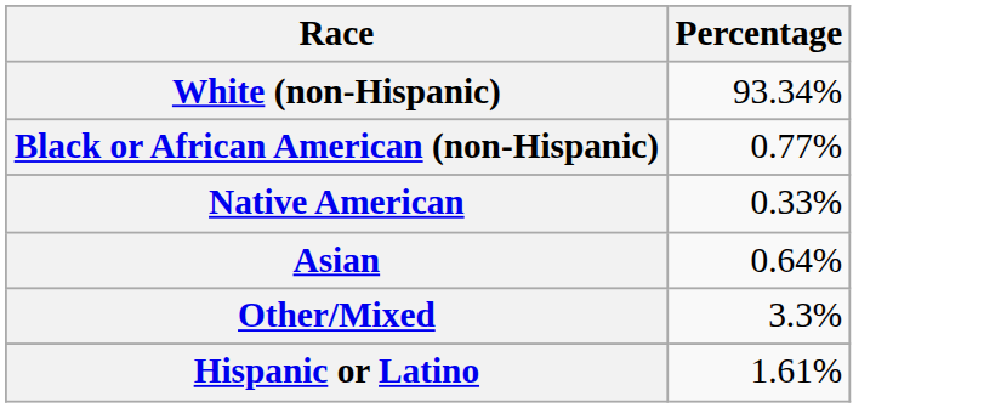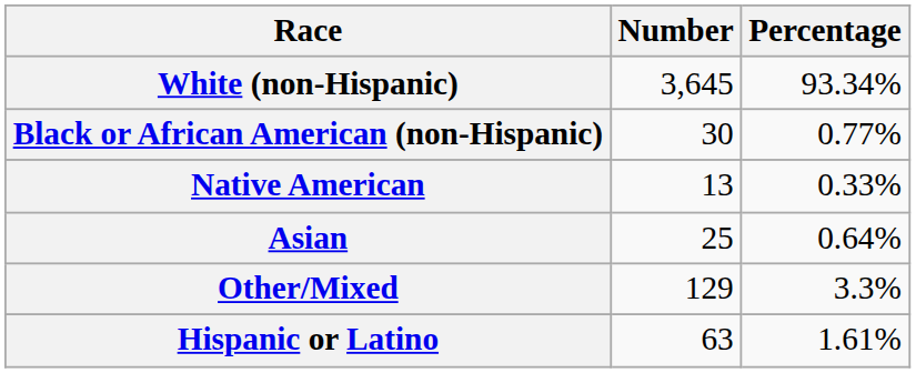+ column: Number | 3,645 | 30 | 13 | 25 | 129 | 63
